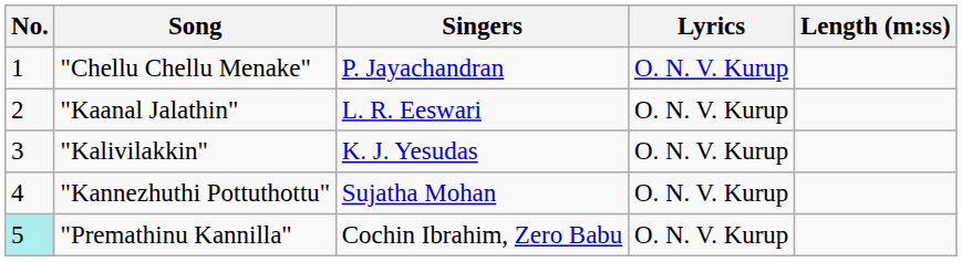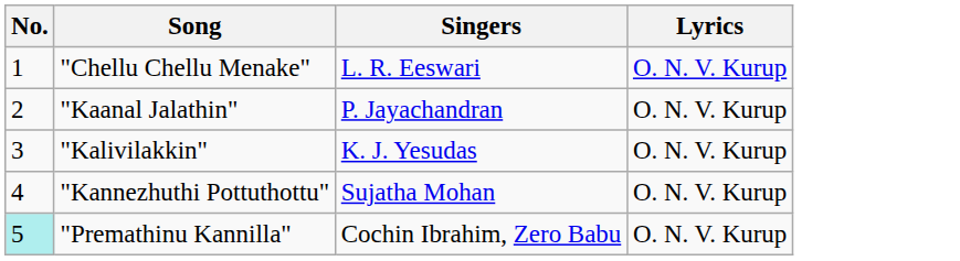- column: Length (m:ss)
"Chellu Chellu Menake" | Singers: P. Jayachandran -> L. R. Eeswari
"Kaanal Jalathin" | Singers: L. R. Eeswari -> P. Jayachandran
